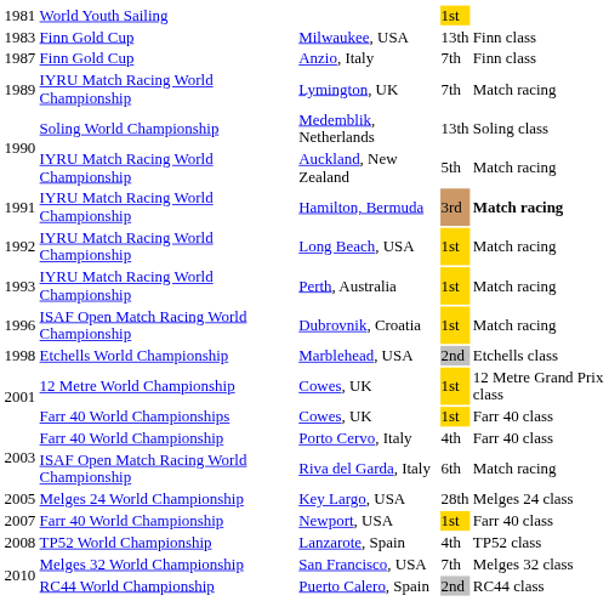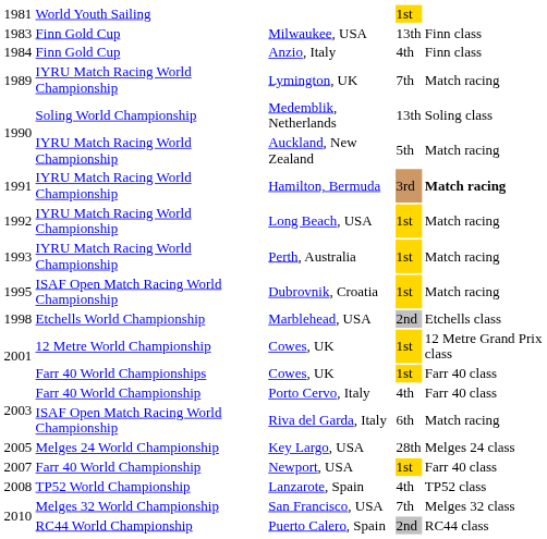Anzio, Italy | column 1: 1987 -> 1984
Anzio, Italy | column 4: 7th -> 4th
Dubrovnik, Croatia | column 1: 1996 -> 1995
